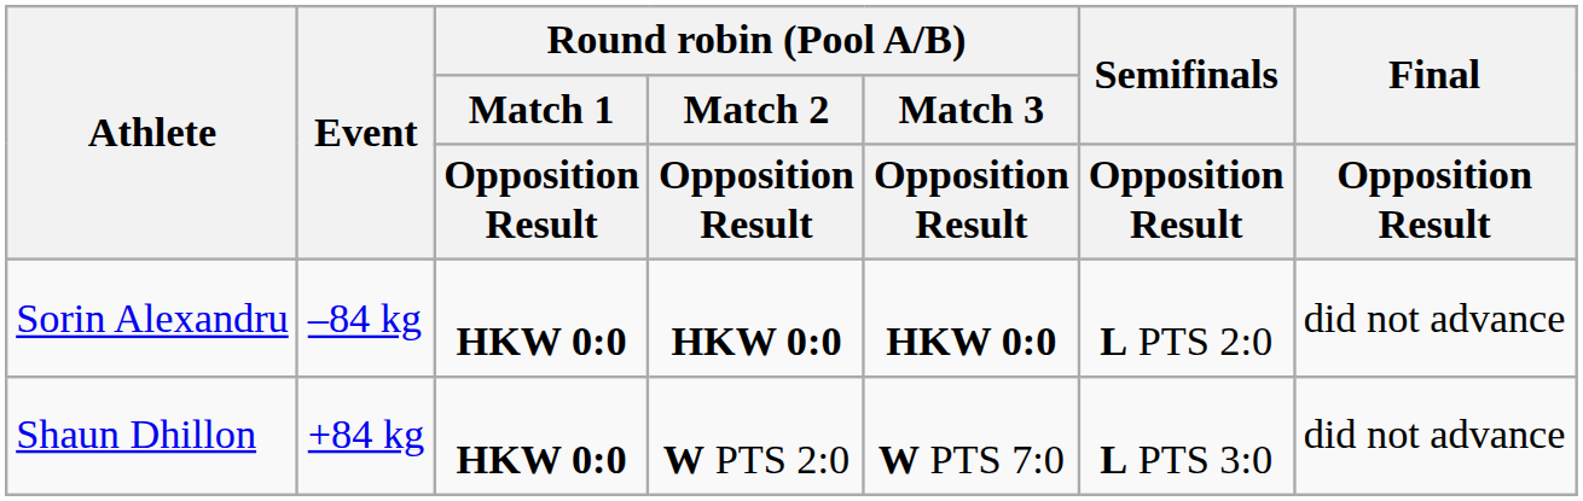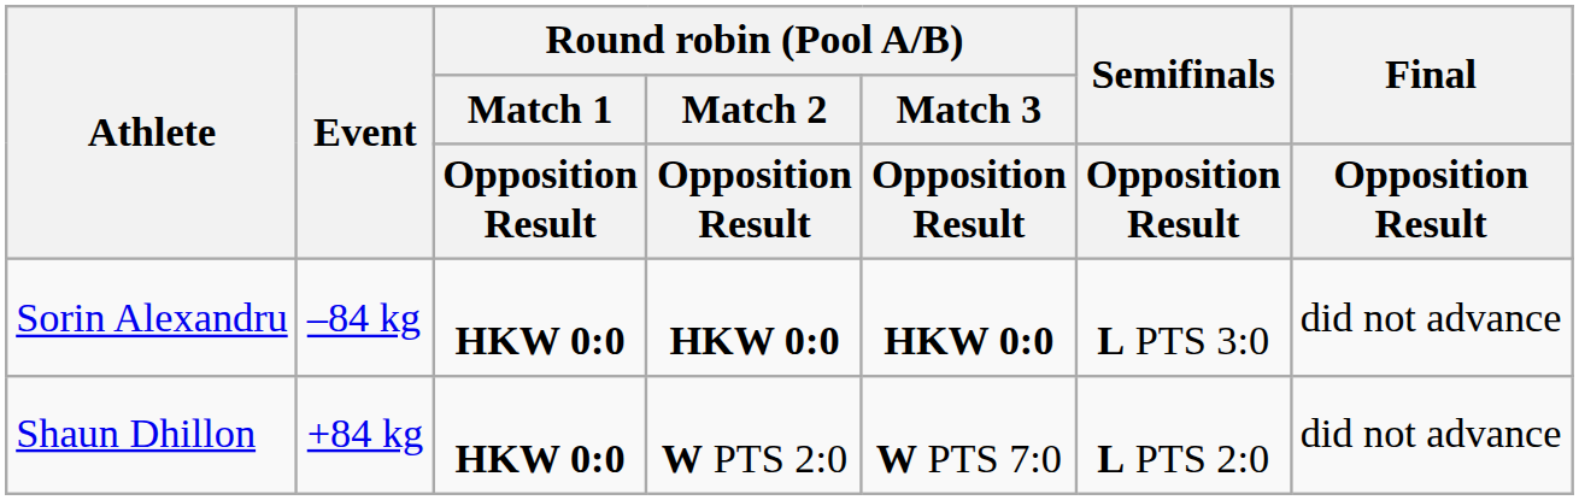Sorin Alexandru | Semifinals / Opposition Result: L PTS 2:0 -> L PTS 3:0
Shaun Dhillon | Semifinals / Opposition Result: L PTS 3:0 -> L PTS 2:0
